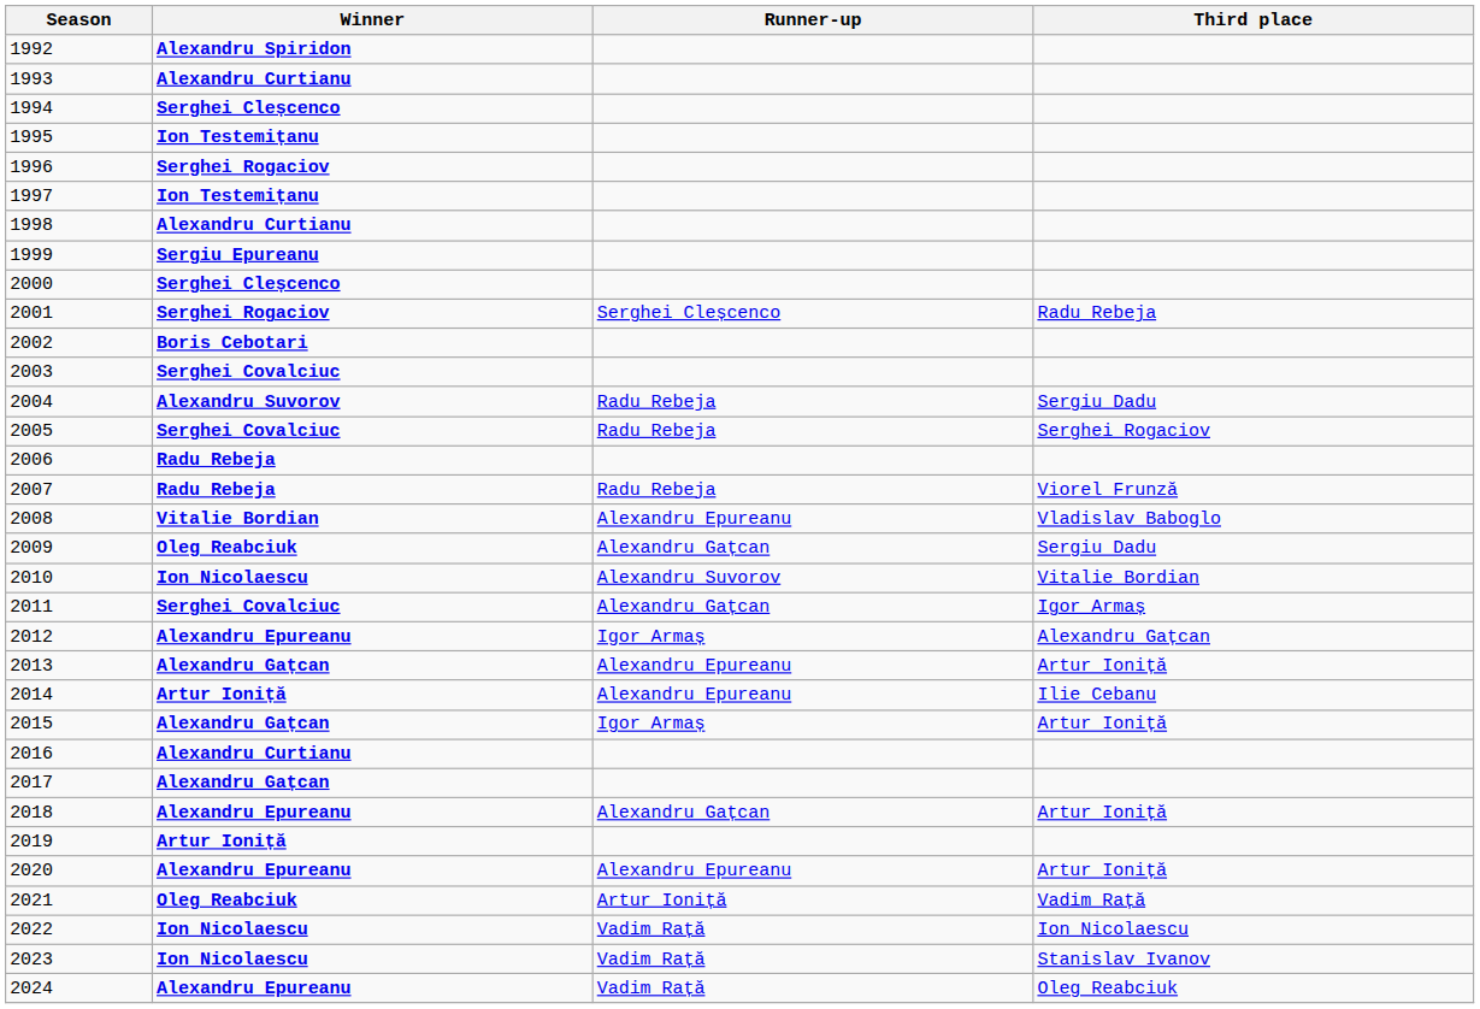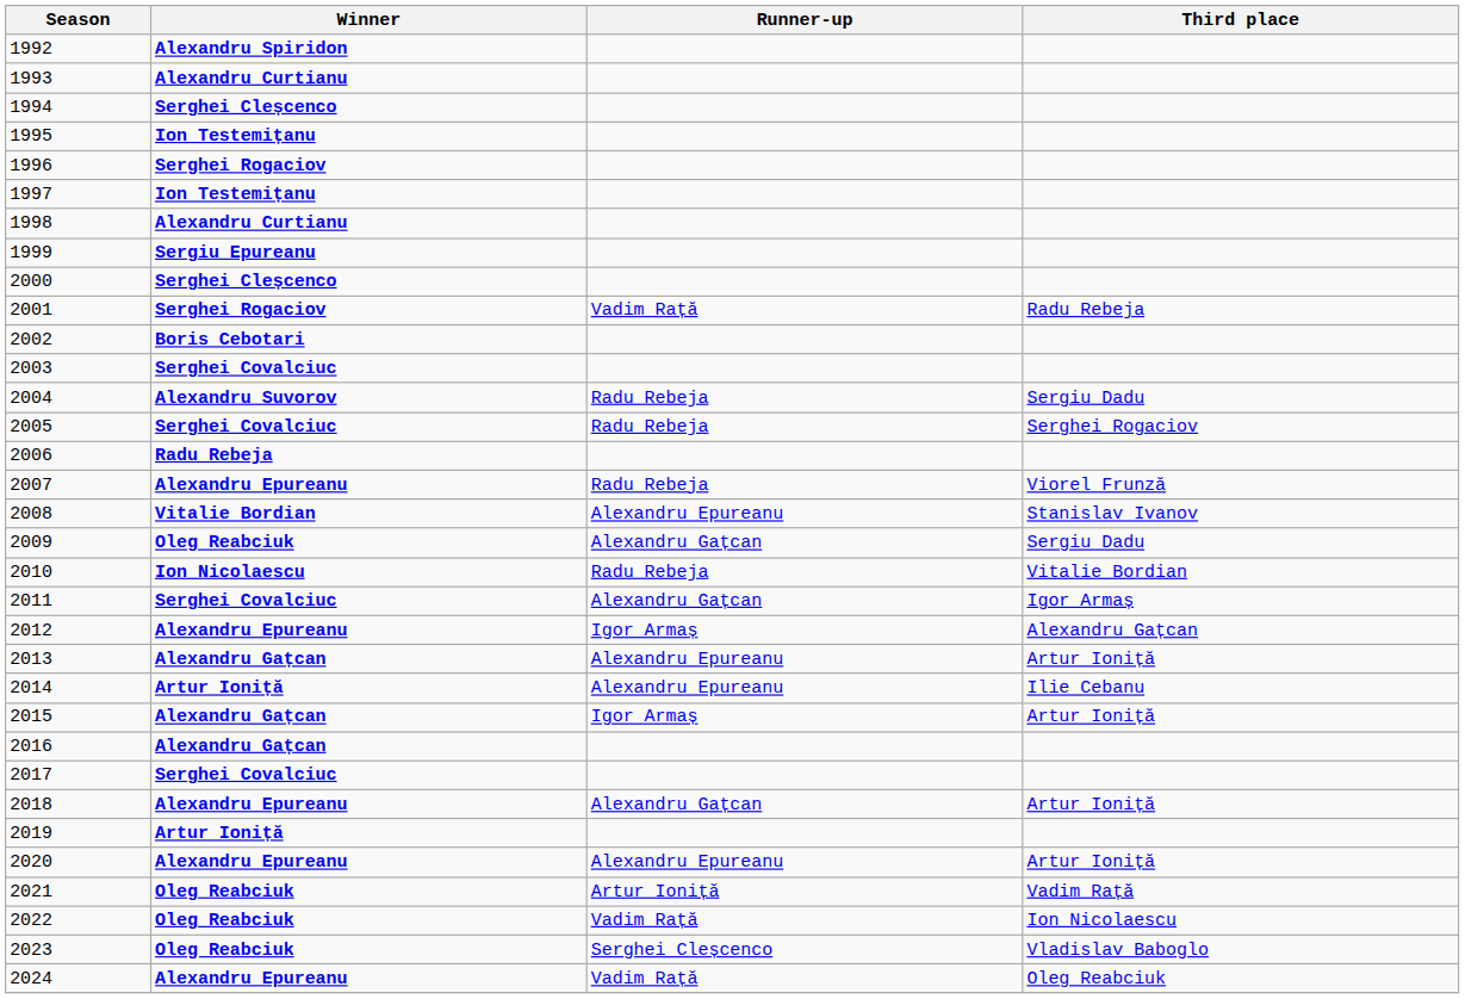2001 | Runner-up: Serghei Cleșcenco -> Vadim Rață
2007 | Winner: Radu Rebeja -> Alexandru Epureanu
2008 | Third place: Vladislav Baboglo -> Stanislav Ivanov
2010 | Runner-up: Alexandru Suvorov -> Radu Rebeja
2016 | Winner: Alexandru Curtianu -> Alexandru Gațcan
2017 | Winner: Alexandru Gațcan -> Serghei Covalciuc
2022 | Winner: Ion Nicolaescu -> Oleg Reabciuk
2023 | Winner: Ion Nicolaescu -> Oleg Reabciuk
2023 | Runner-up: Vadim Rață -> Serghei Cleșcenco
2023 | Third place: Stanislav Ivanov -> Vladislav Baboglo
